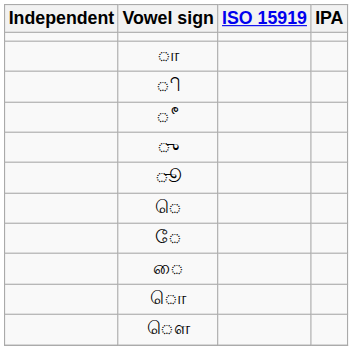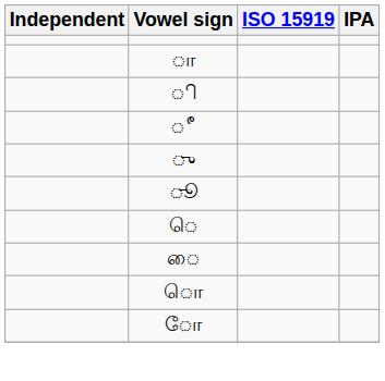- row: ே
+ row: ோ
- row: ௌ
